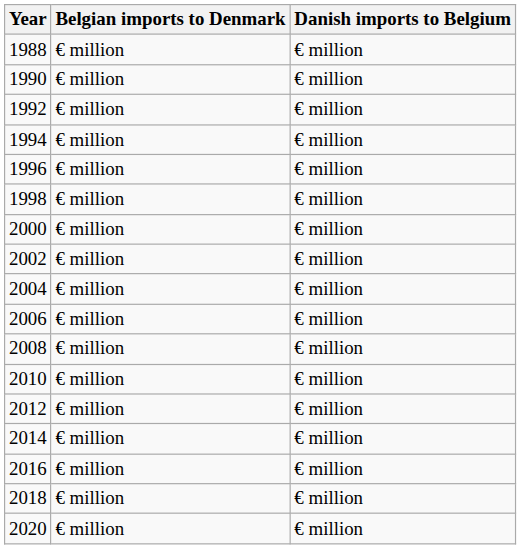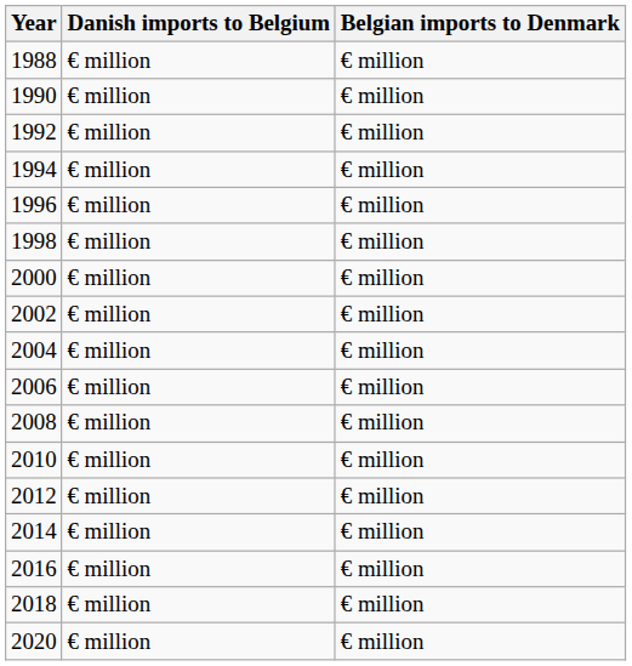columns swapped: Belgian imports to Denmark <-> Danish imports to Belgium
